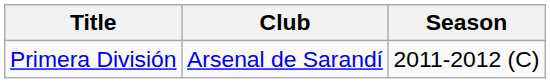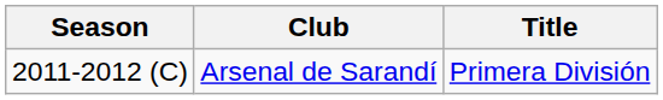columns swapped: Season <-> Title
